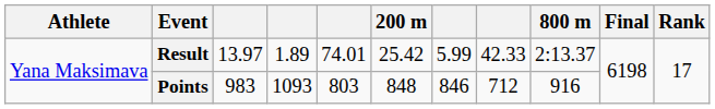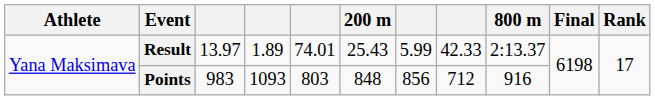Result | 200 m: 25.42 -> 25.43
Points | column 7: 846 -> 856
